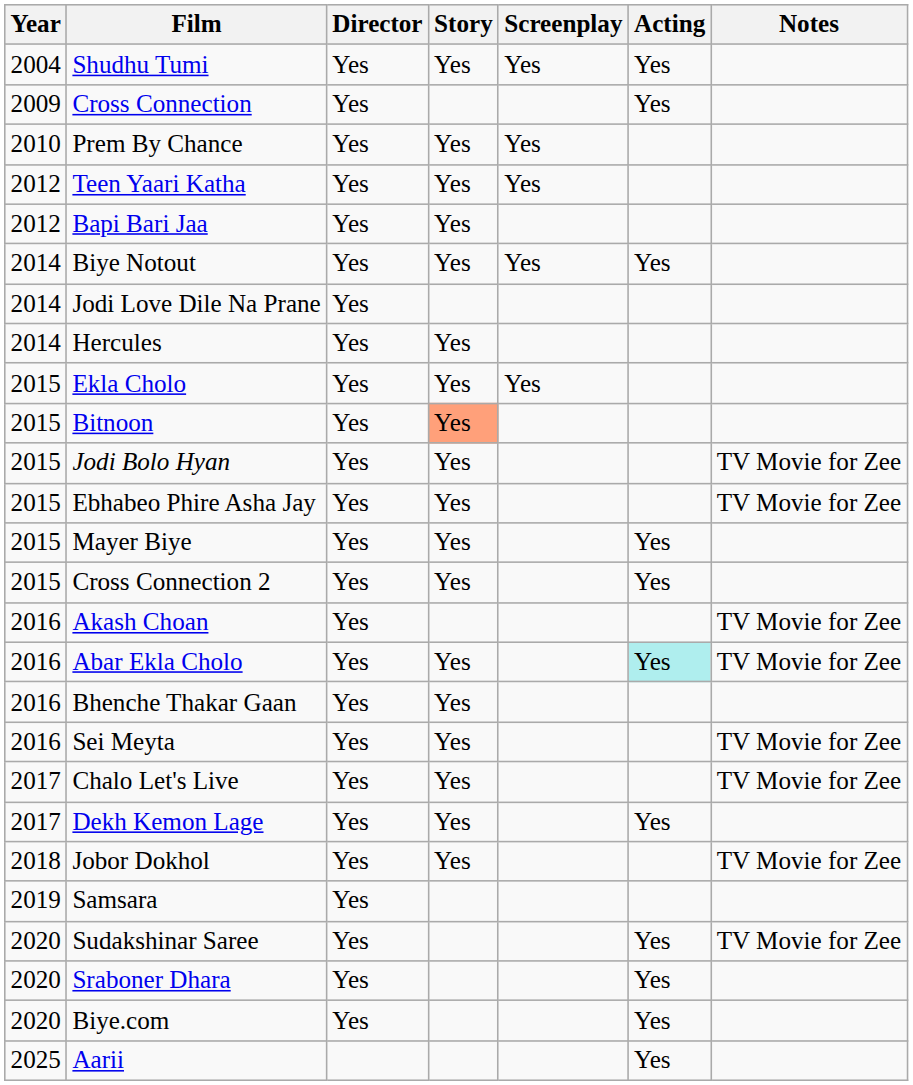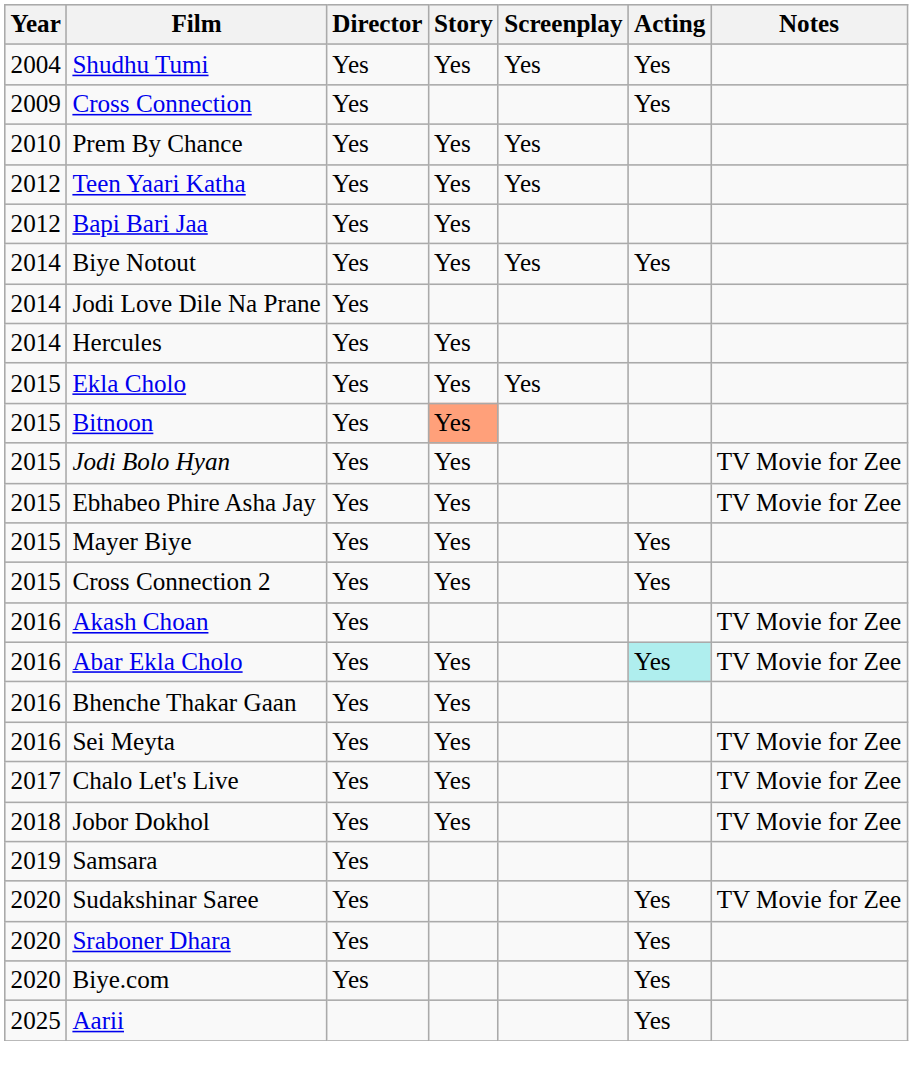- row: 2017 | Dekh Kemon Lage | Yes | Yes | Yes
